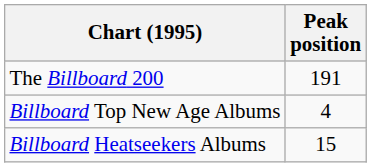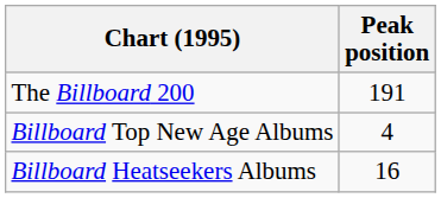Billboard Heatseekers Albums | Peak position: 15 -> 16
